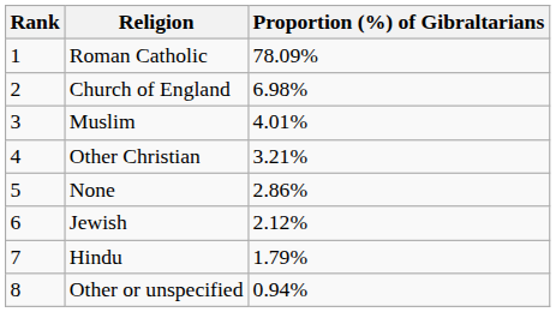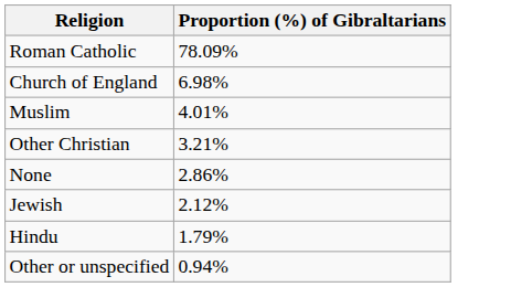- column: Rank | 1 | 2 | 3 | 4 | 5 | 6 | 7 | 8
